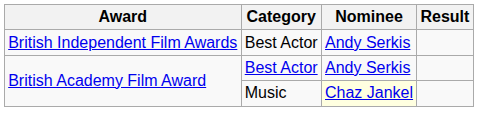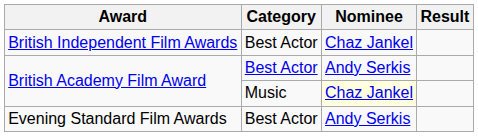British Independent Film Awards | Nominee: Andy Serkis -> Chaz Jankel
+ row: Evening Standard Film Awards | Best Actor | Andy Serkis
